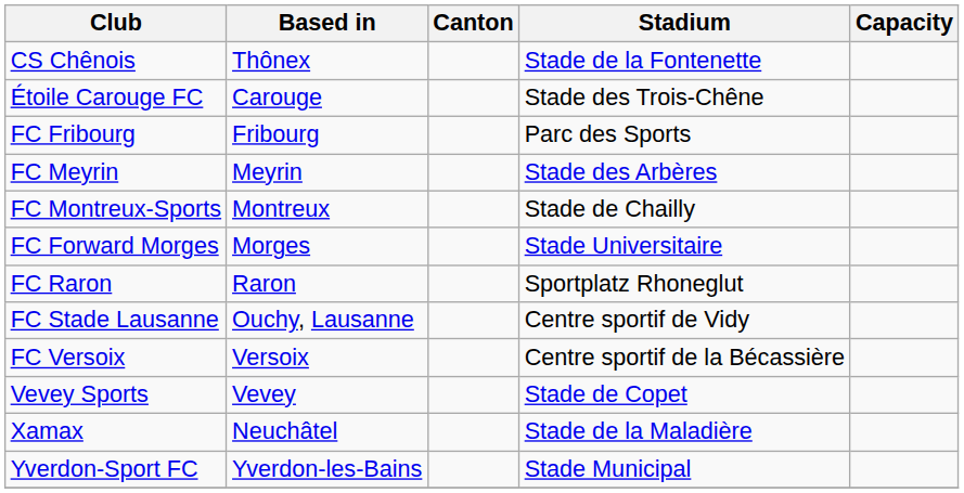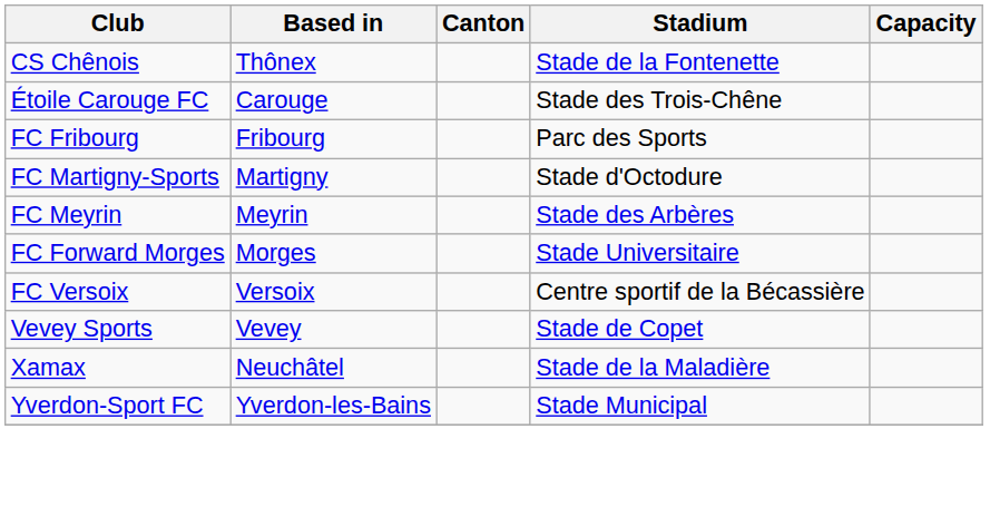+ row: FC Martigny-Sports | Martigny | Stade d'Octodure
- row: FC Montreux-Sports | Montreux | Stade de Chailly
- row: FC Raron | Raron | Sportplatz Rhoneglut
- row: FC Stade Lausanne | Ouchy, Lausanne | Centre sportif de Vidy
